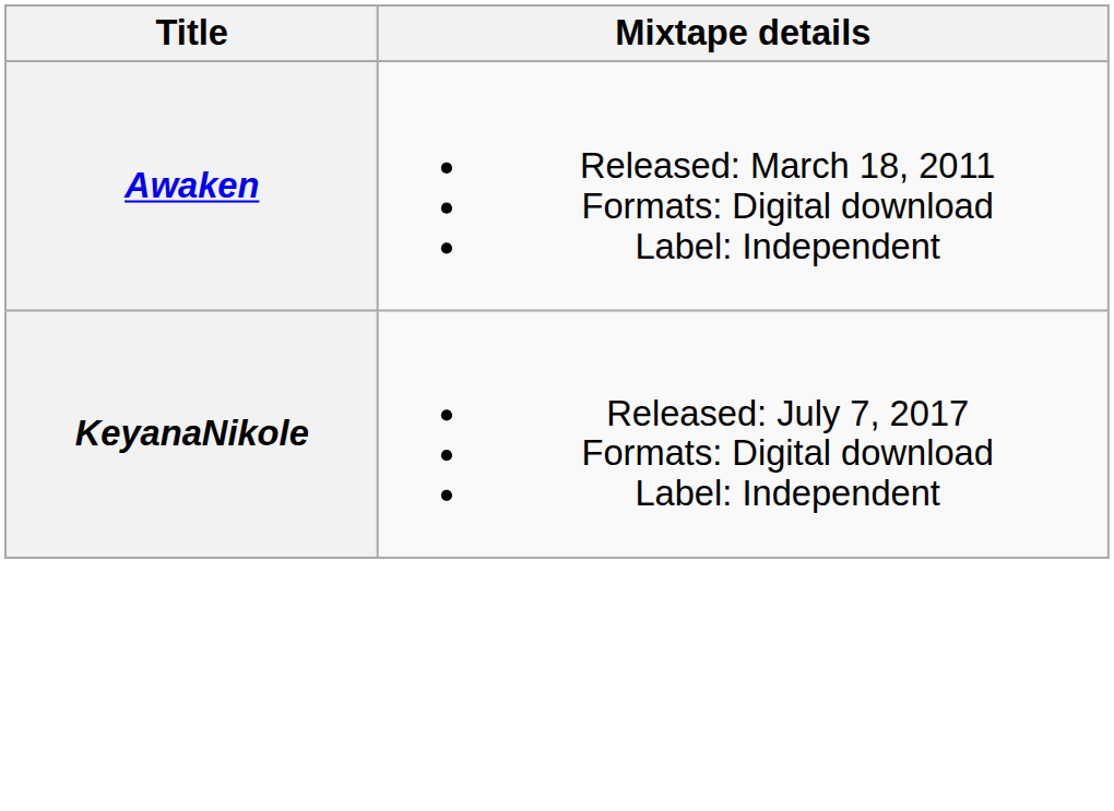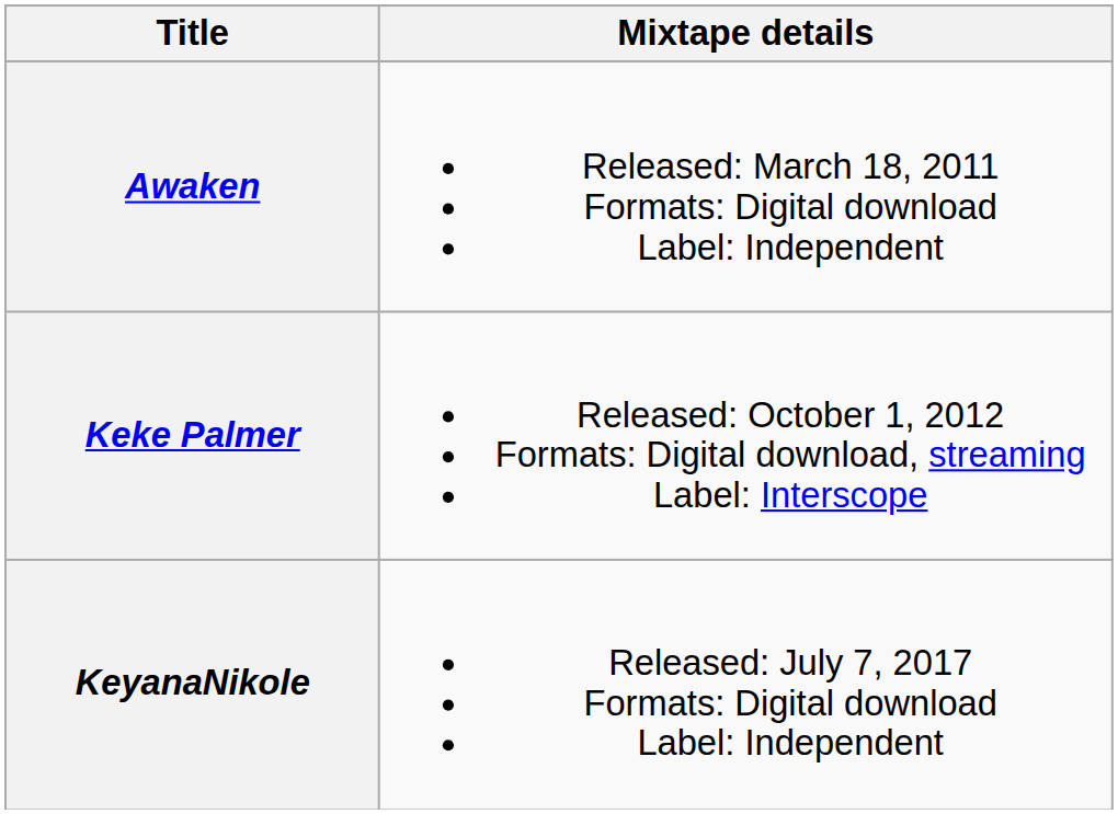+ row: Keke Palmer | Released: October 1, 2012 Formats: Digital download, streaming Label: Interscope
